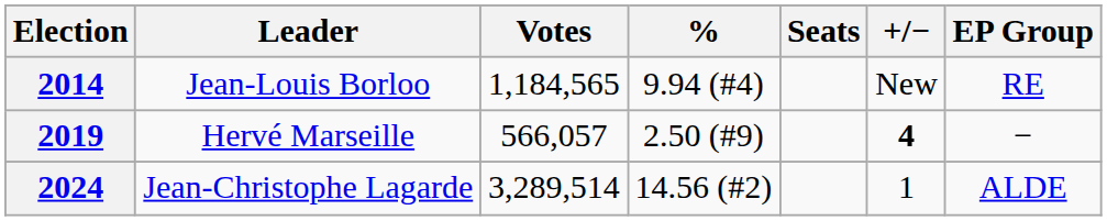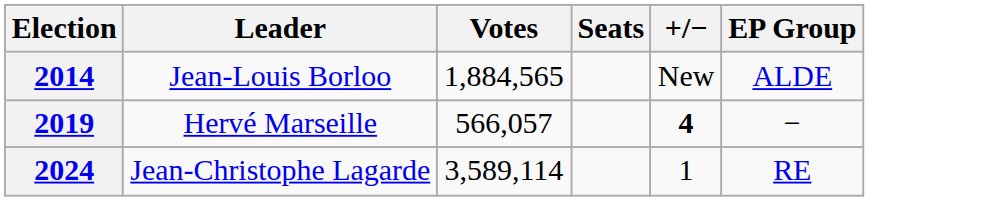- column: % | 9.94 (#4) | 2.50 (#9) | 14.56 (#2)
2014 | Votes: 1,184,565 -> 1,884,565
2014 | EP Group: RE -> ALDE
2024 | Votes: 3,289,514 -> 3,589,114
2024 | EP Group: ALDE -> RE
